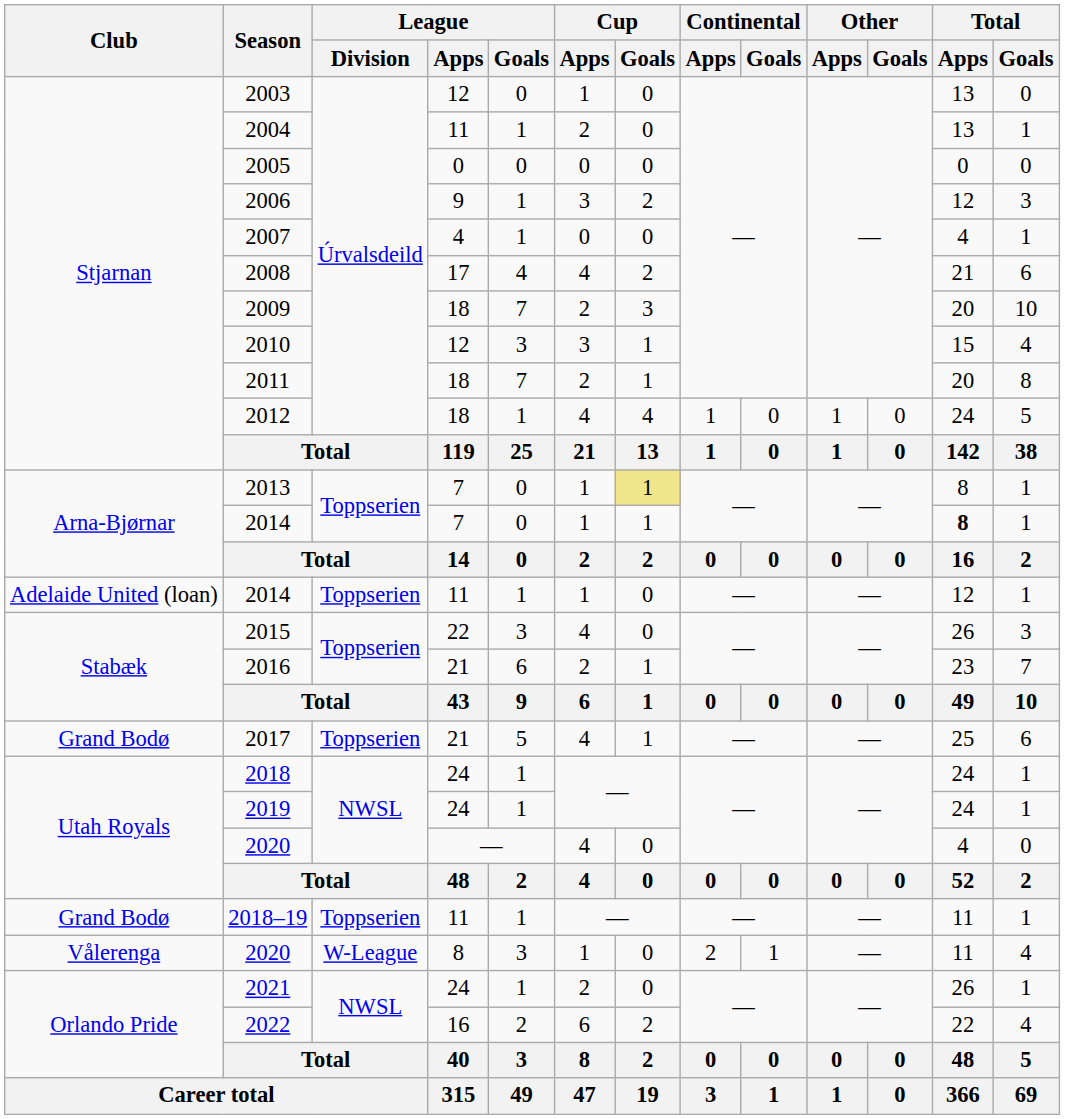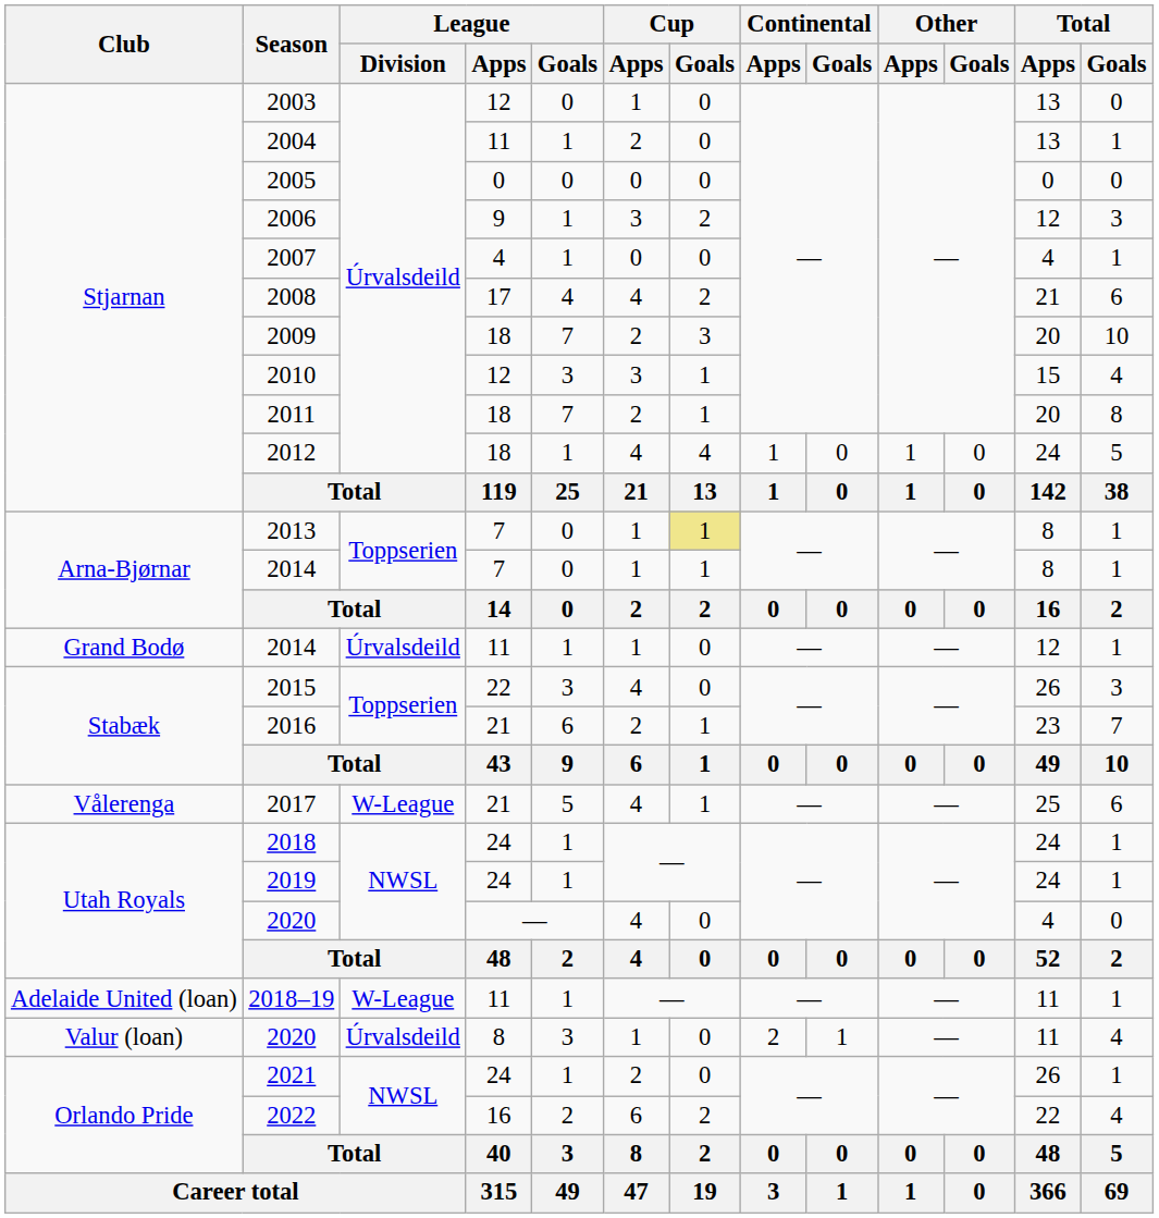2014 / 7 | Total / Apps: bold -> normal
2014 / 11 | Club: Adelaide United (loan) -> Grand Bodø
2014 / 11 | League / Division: Toppserien -> Úrvalsdeild
2017 | Club: Grand Bodø -> Vålerenga
2017 | League / Division: Toppserien -> W-League
2018–19 | Club: Grand Bodø -> Adelaide United (loan)
2018–19 | League / Division: Toppserien -> W-League
2020 / 8 | Club: Vålerenga -> Valur (loan)
2020 / 8 | League / Division: W-League -> Úrvalsdeild
